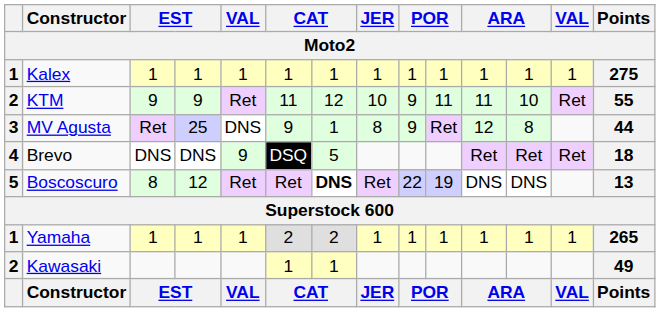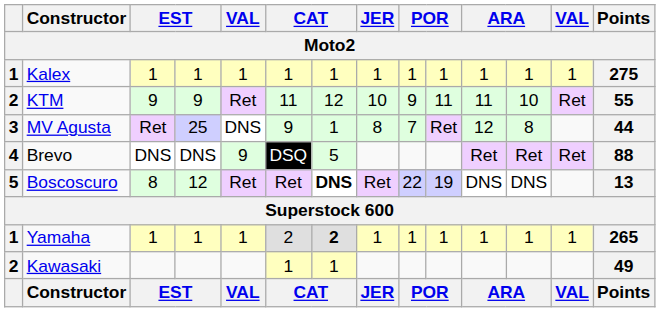MV Agusta | column 9: 9 -> 7
Brevo | Points: 18 -> 88
Yamaha | column 7: normal -> bold
